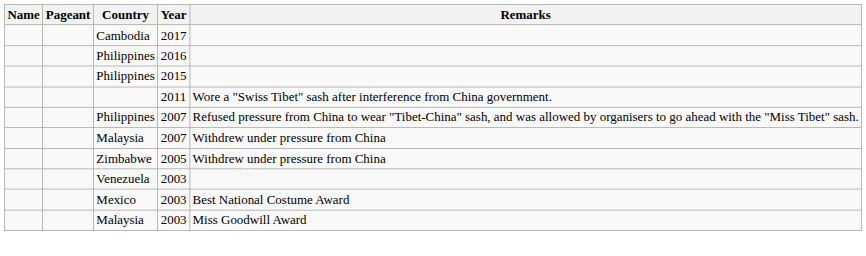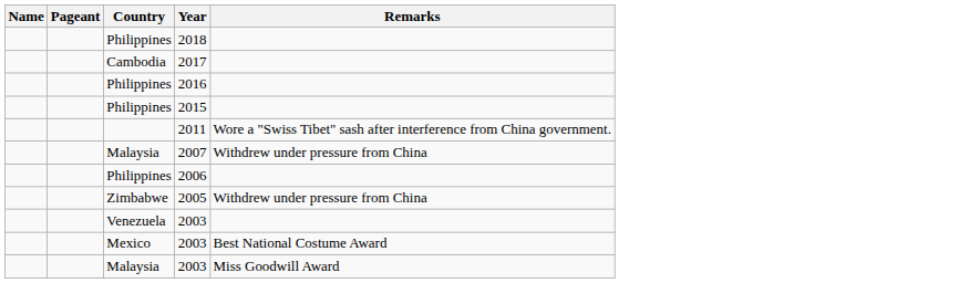+ row: Philippines | 2018
- row: Philippines | 2007 | Refused pressure from China to wear "Tibet-China" sash, and was allowed by organisers to go ahead with the "Miss Tibet" sash.
+ row: Philippines | 2006
